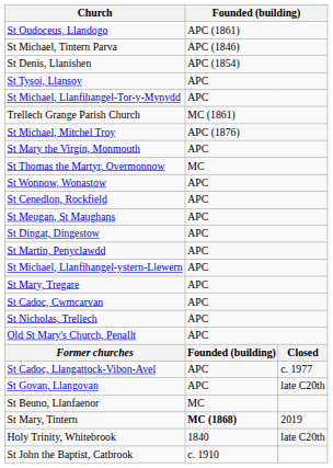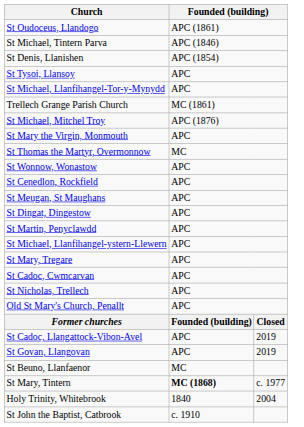St Cadoc, Llangattock-Vibon-Avel | column 3: c. 1977 -> 2019
St Govan, Llangovan | column 3: late C20th -> 2019
St Mary, Tintern | column 3: 2019 -> c. 1977
Holy Trinity, Whitebrook | column 3: late C20th -> 2004
